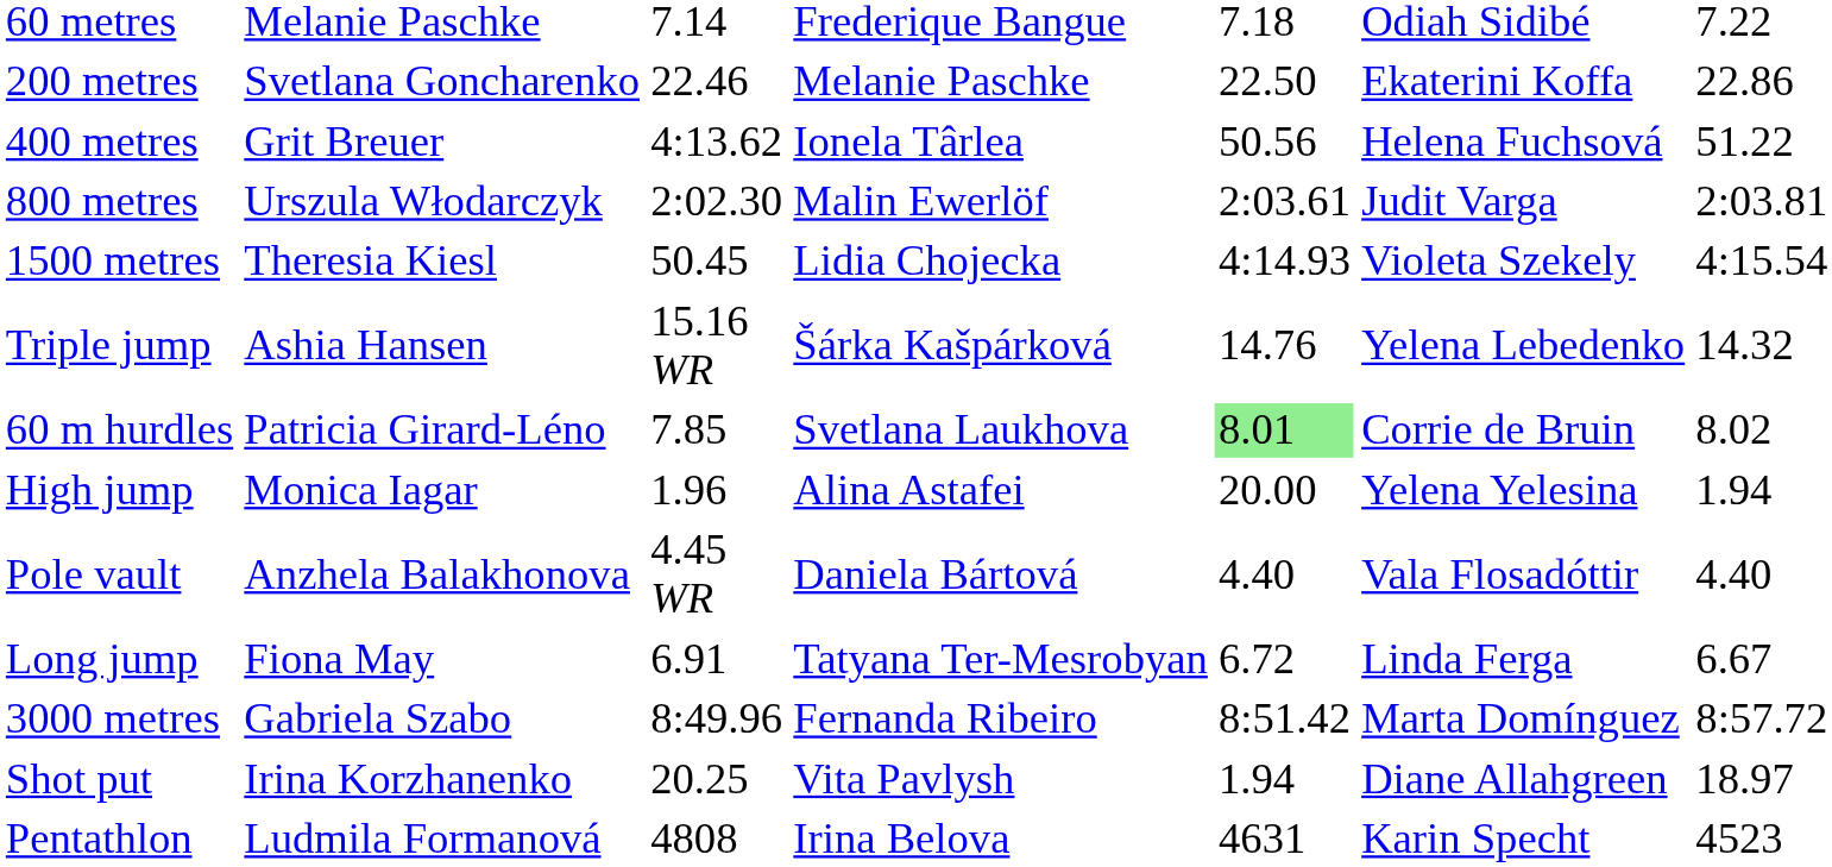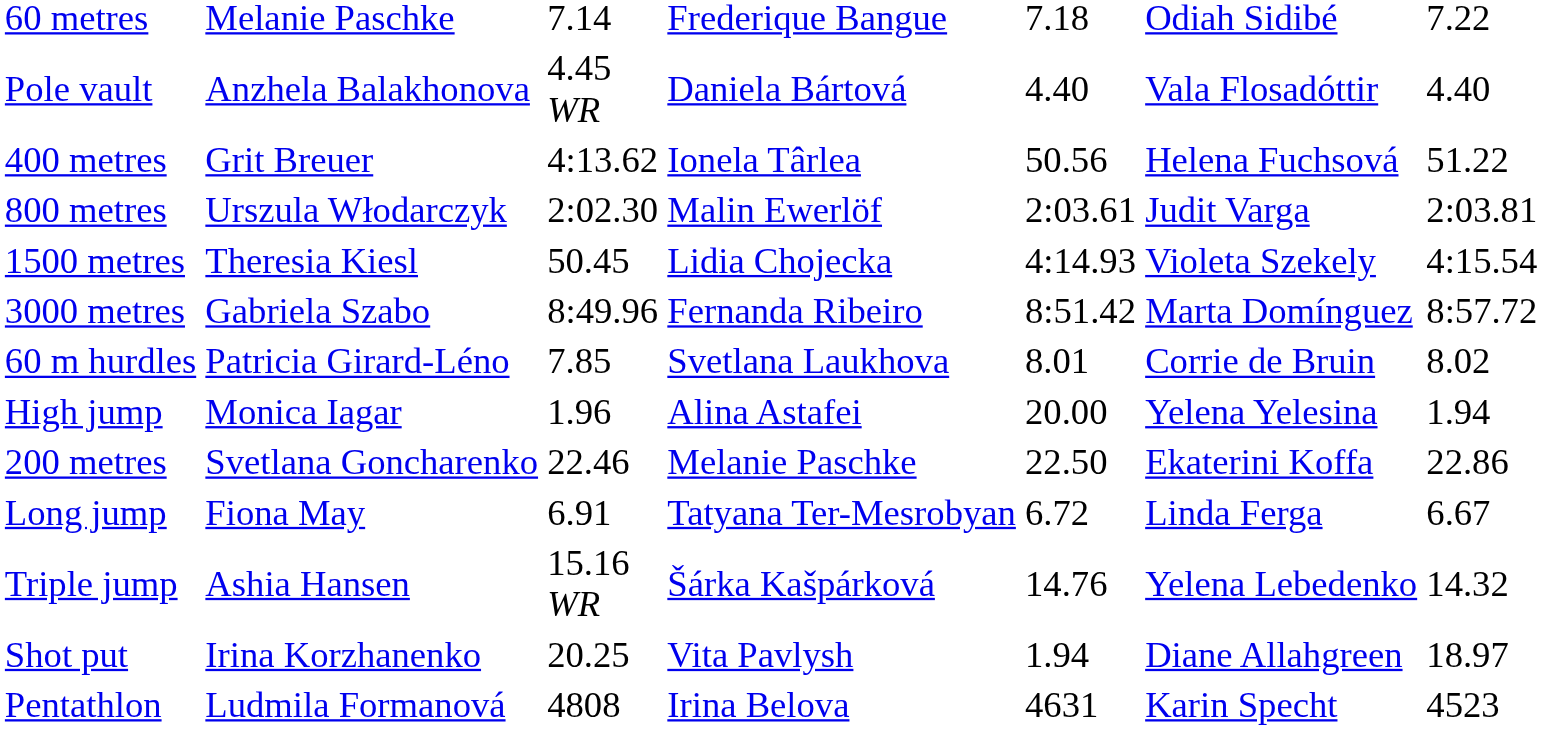rows swapped: 200 metres <-> Pole vault
rows swapped: 3000 metres <-> Triple jump
60 m hurdles | column 5: lightgreen background -> no background
